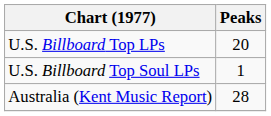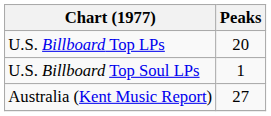Australia (Kent Music Report) | Peaks: 28 -> 27
